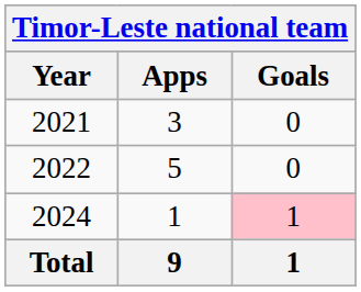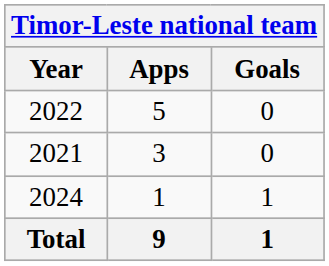rows swapped: 2021 <-> 2022
2024 | Goals: pink background -> no background
